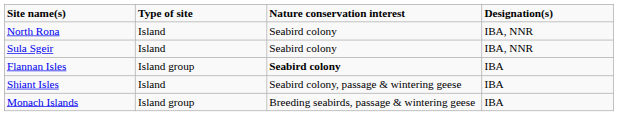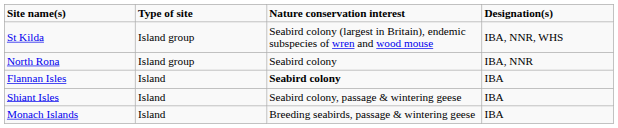+ row: St Kilda | Island group | Seabird colony (largest in Britain), endemic subspecies of wren and wood mouse | IBA, NNR, WHS
North Rona | Type of site: Island -> Island group
- row: Sula Sgeir | Island | Seabird colony | IBA, NNR
Flannan Isles | Type of site: Island group -> Island
Monach Islands | Type of site: Island group -> Island
